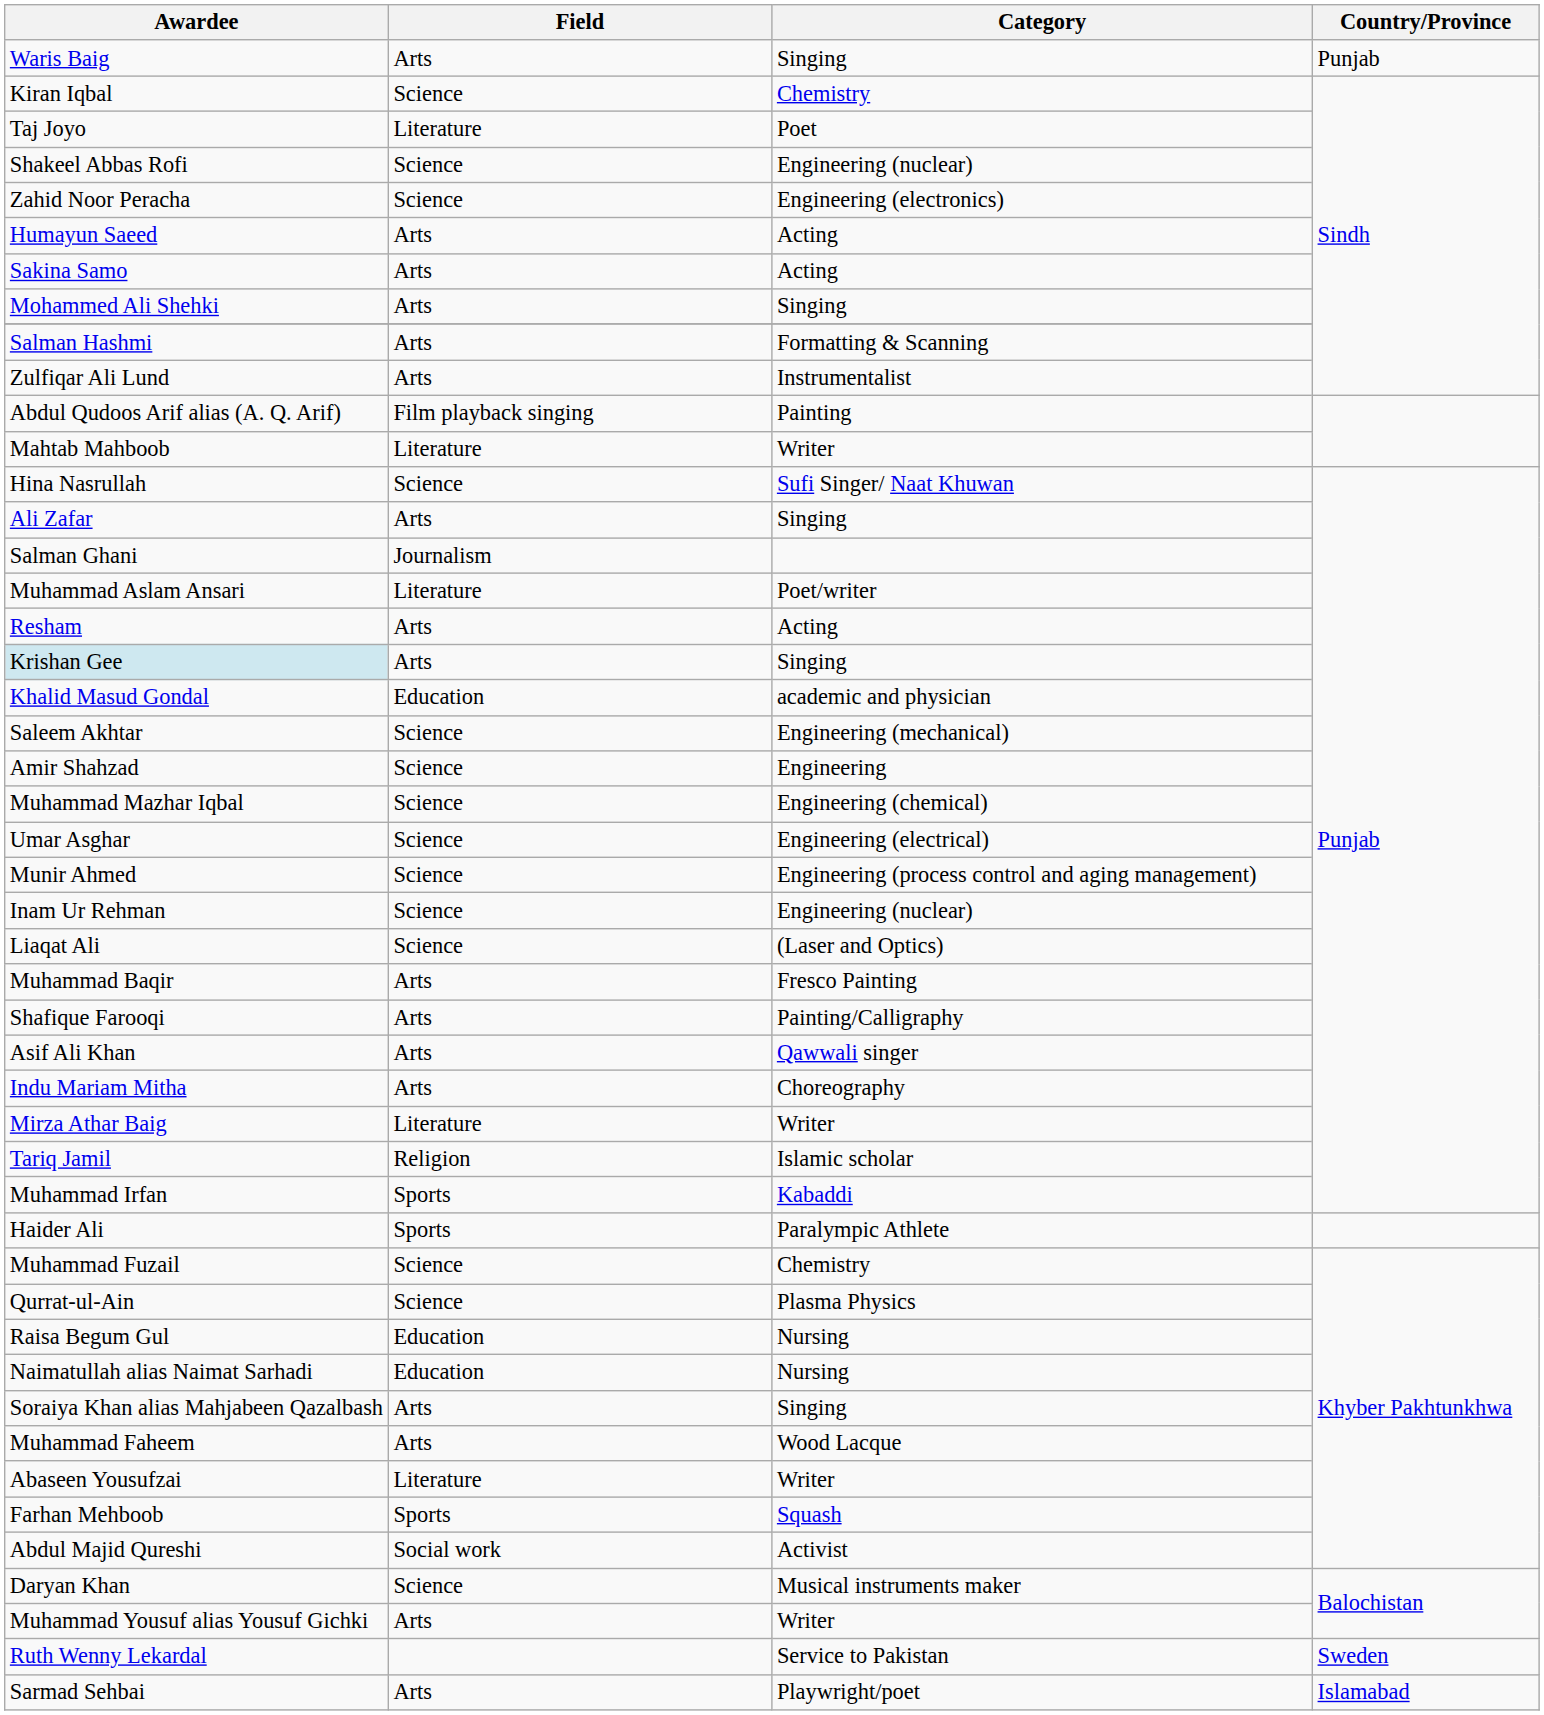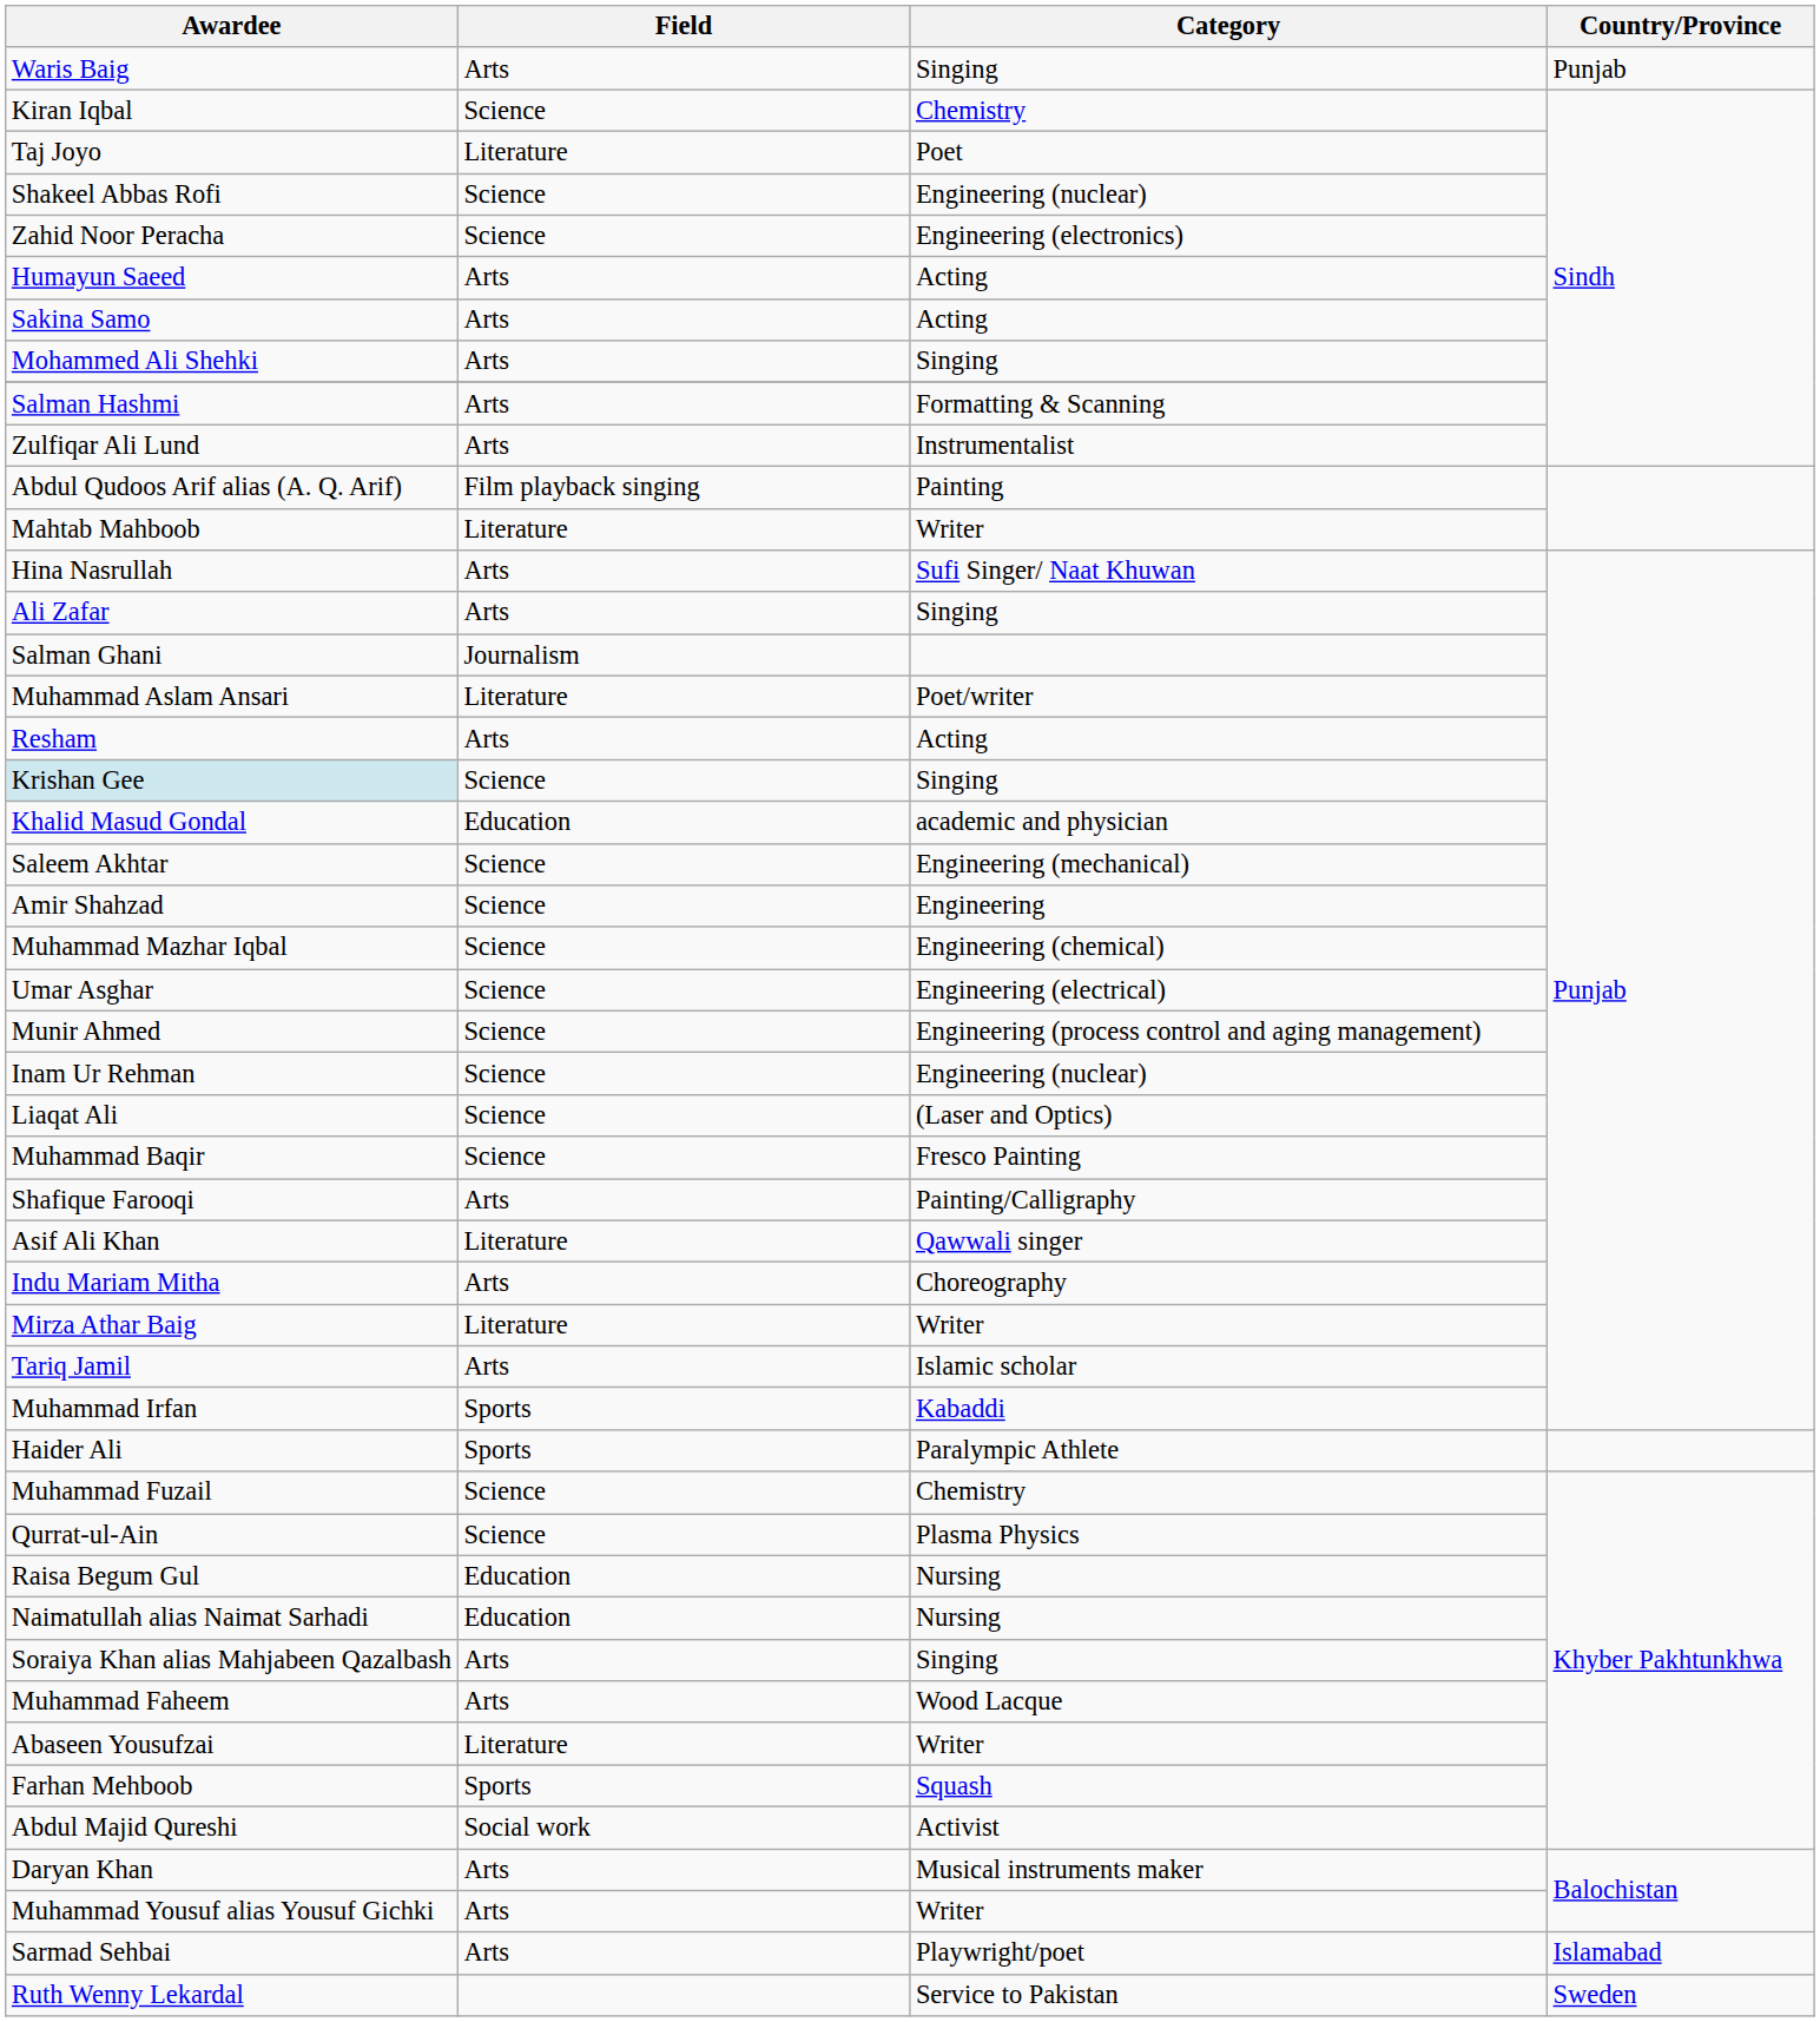Hina Nasrullah | Field: Science -> Arts
Krishan Gee | Field: Arts -> Science
Muhammad Baqir | Field: Arts -> Science
Asif Ali Khan | Field: Arts -> Literature
Tariq Jamil | Field: Religion -> Arts
Daryan Khan | Field: Science -> Arts
rows swapped: Sarmad Sehbai <-> Ruth Wenny Lekardal
